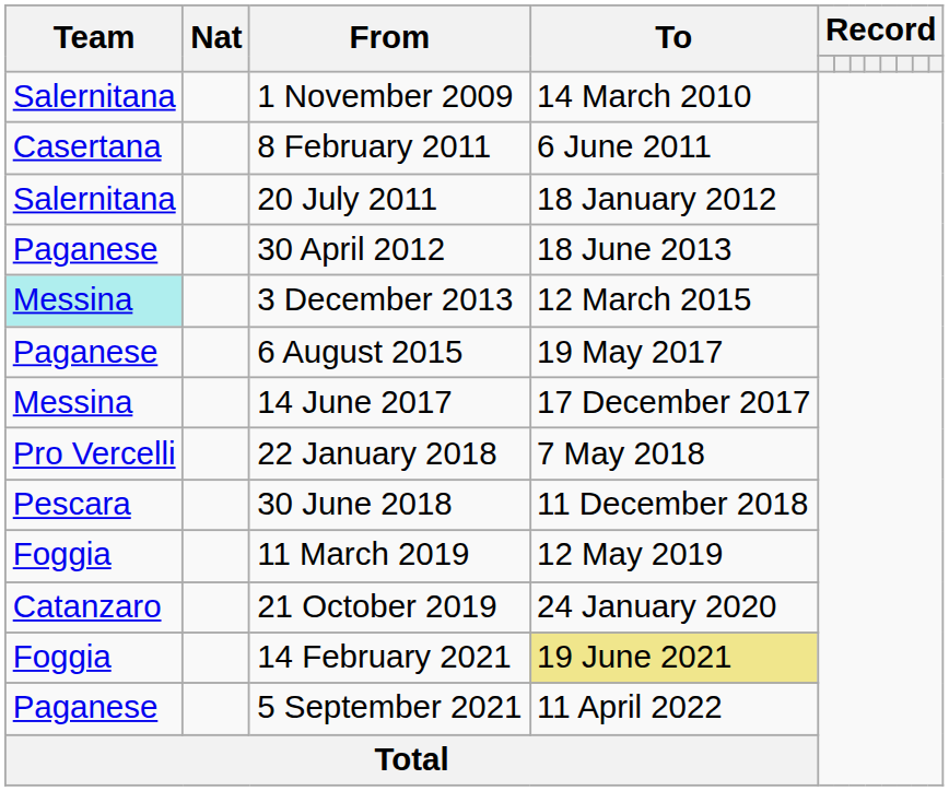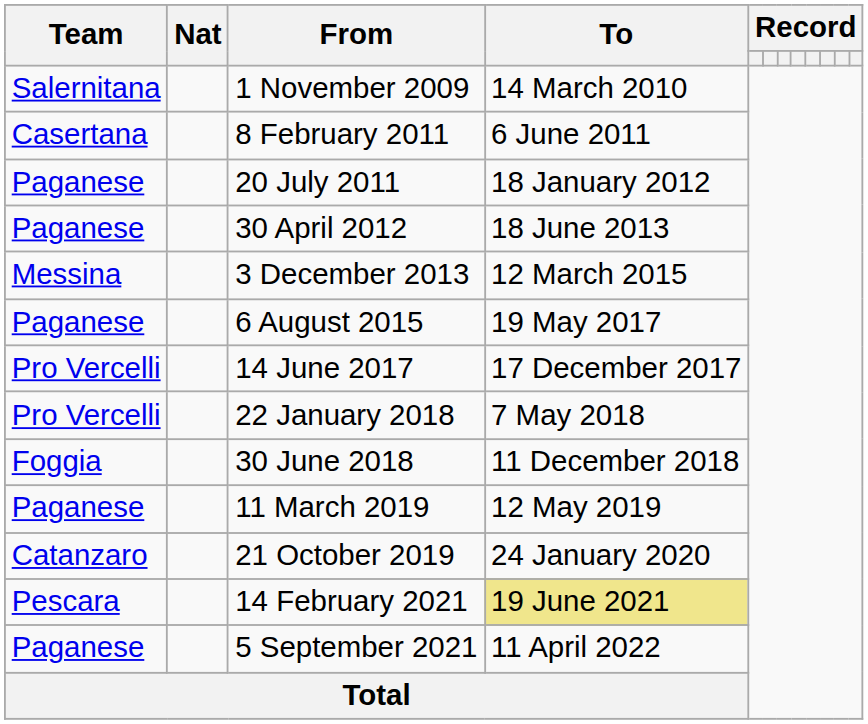20 July 2011 | Team: Salernitana -> Paganese
3 December 2013 | Team: paleturquoise background -> no background
14 June 2017 | Team: Messina -> Pro Vercelli
30 June 2018 | Team: Pescara -> Foggia
11 March 2019 | Team: Foggia -> Paganese
14 February 2021 | Team: Foggia -> Pescara
